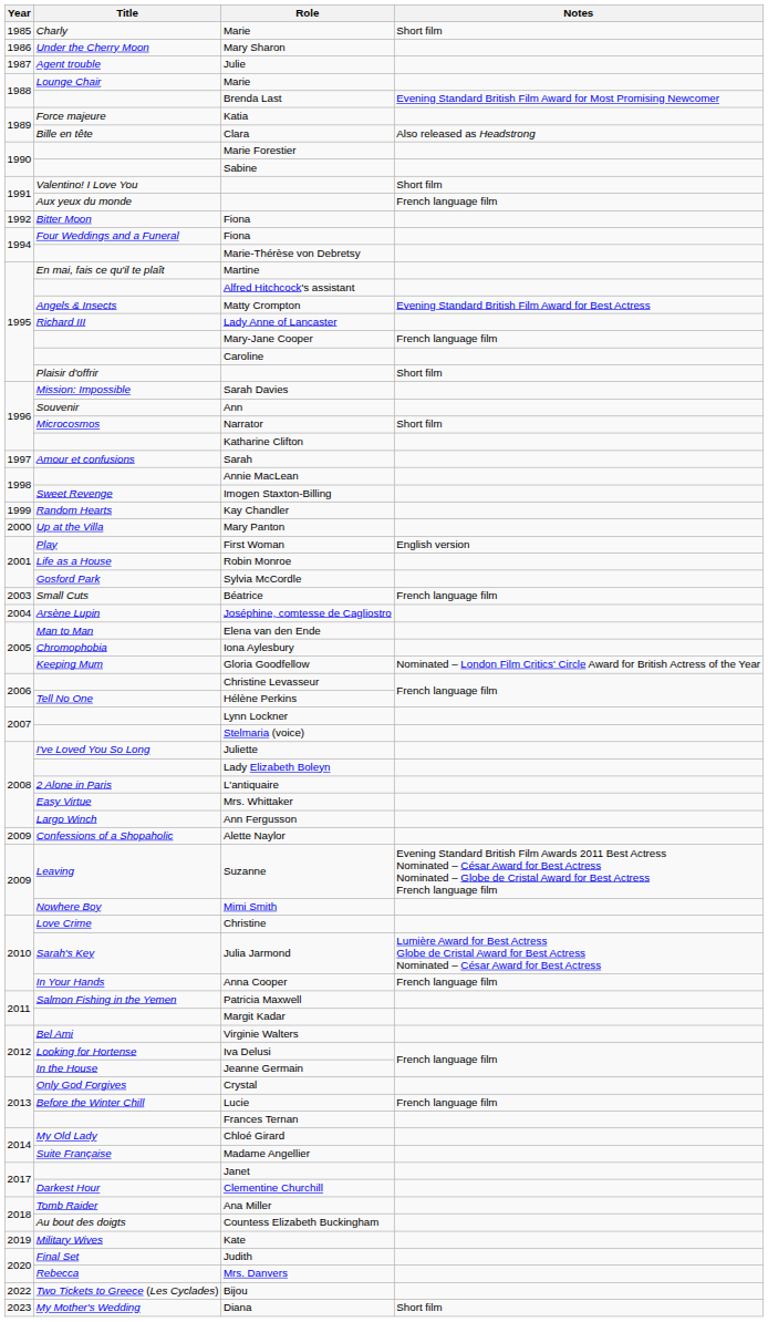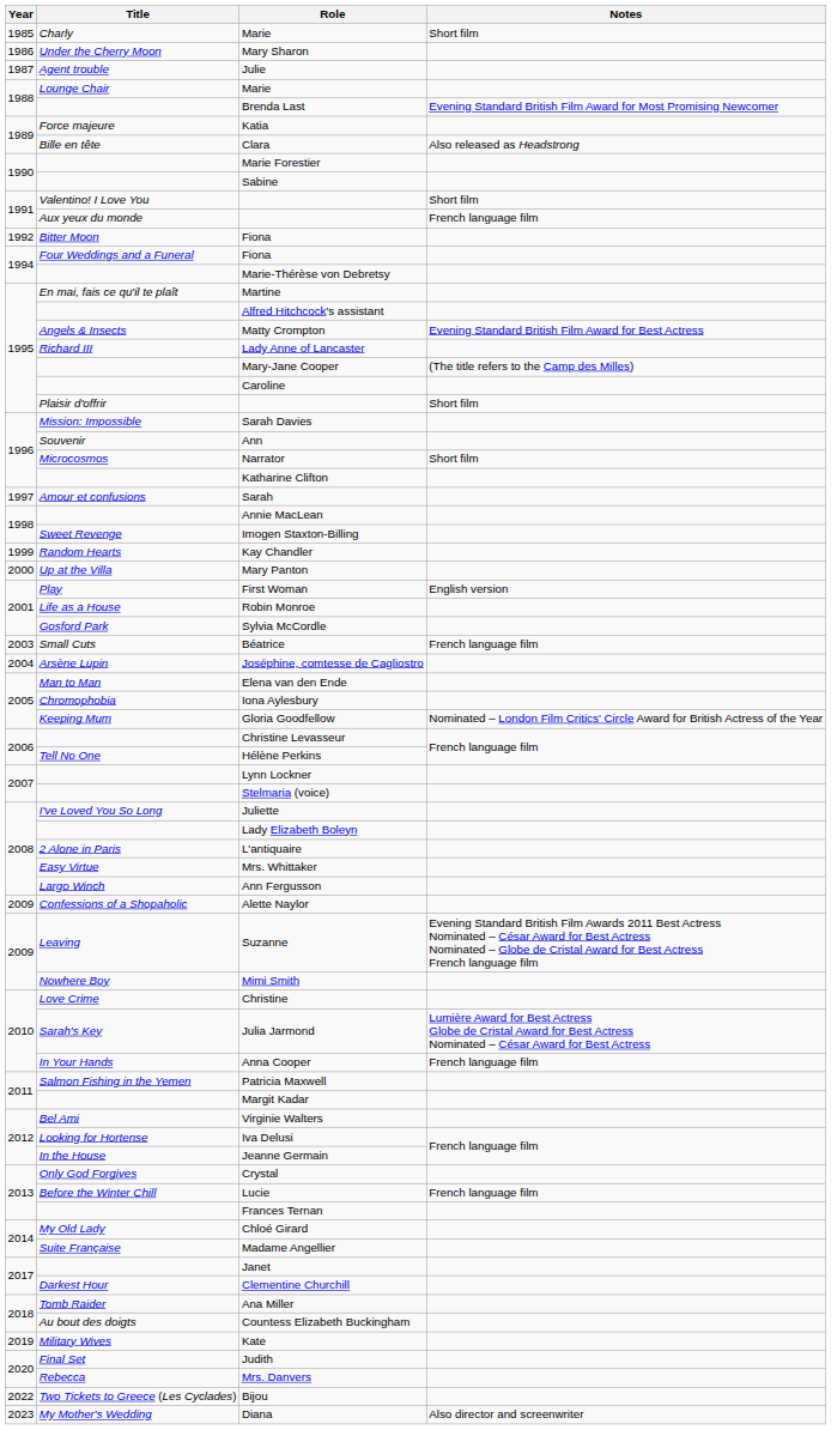Mary-Jane Cooper | Notes: French language film -> (The title refers to the Camp des Milles)
Diana | Notes: Short film -> Also director and screenwriter
